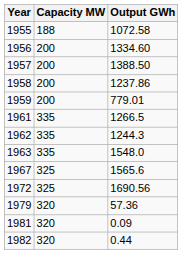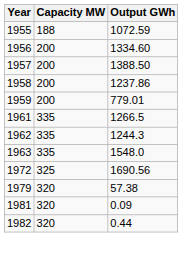1955 | Output GWh: 1072.58 -> 1072.59
- row: 1967 | 325 | 1565.6
1979 | Output GWh: 57.36 -> 57.38
